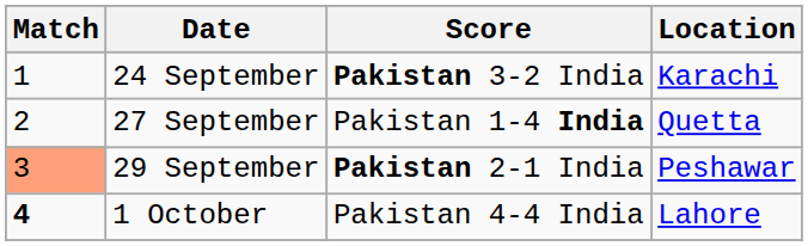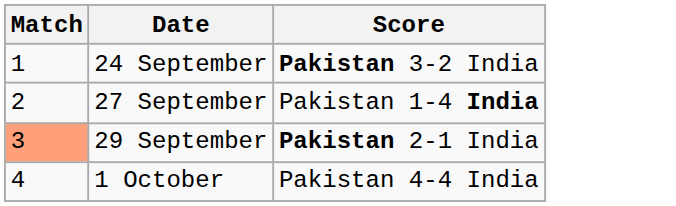- column: Location | Karachi | Quetta | Peshawar | Lahore
1 October | Match: bold -> normal
